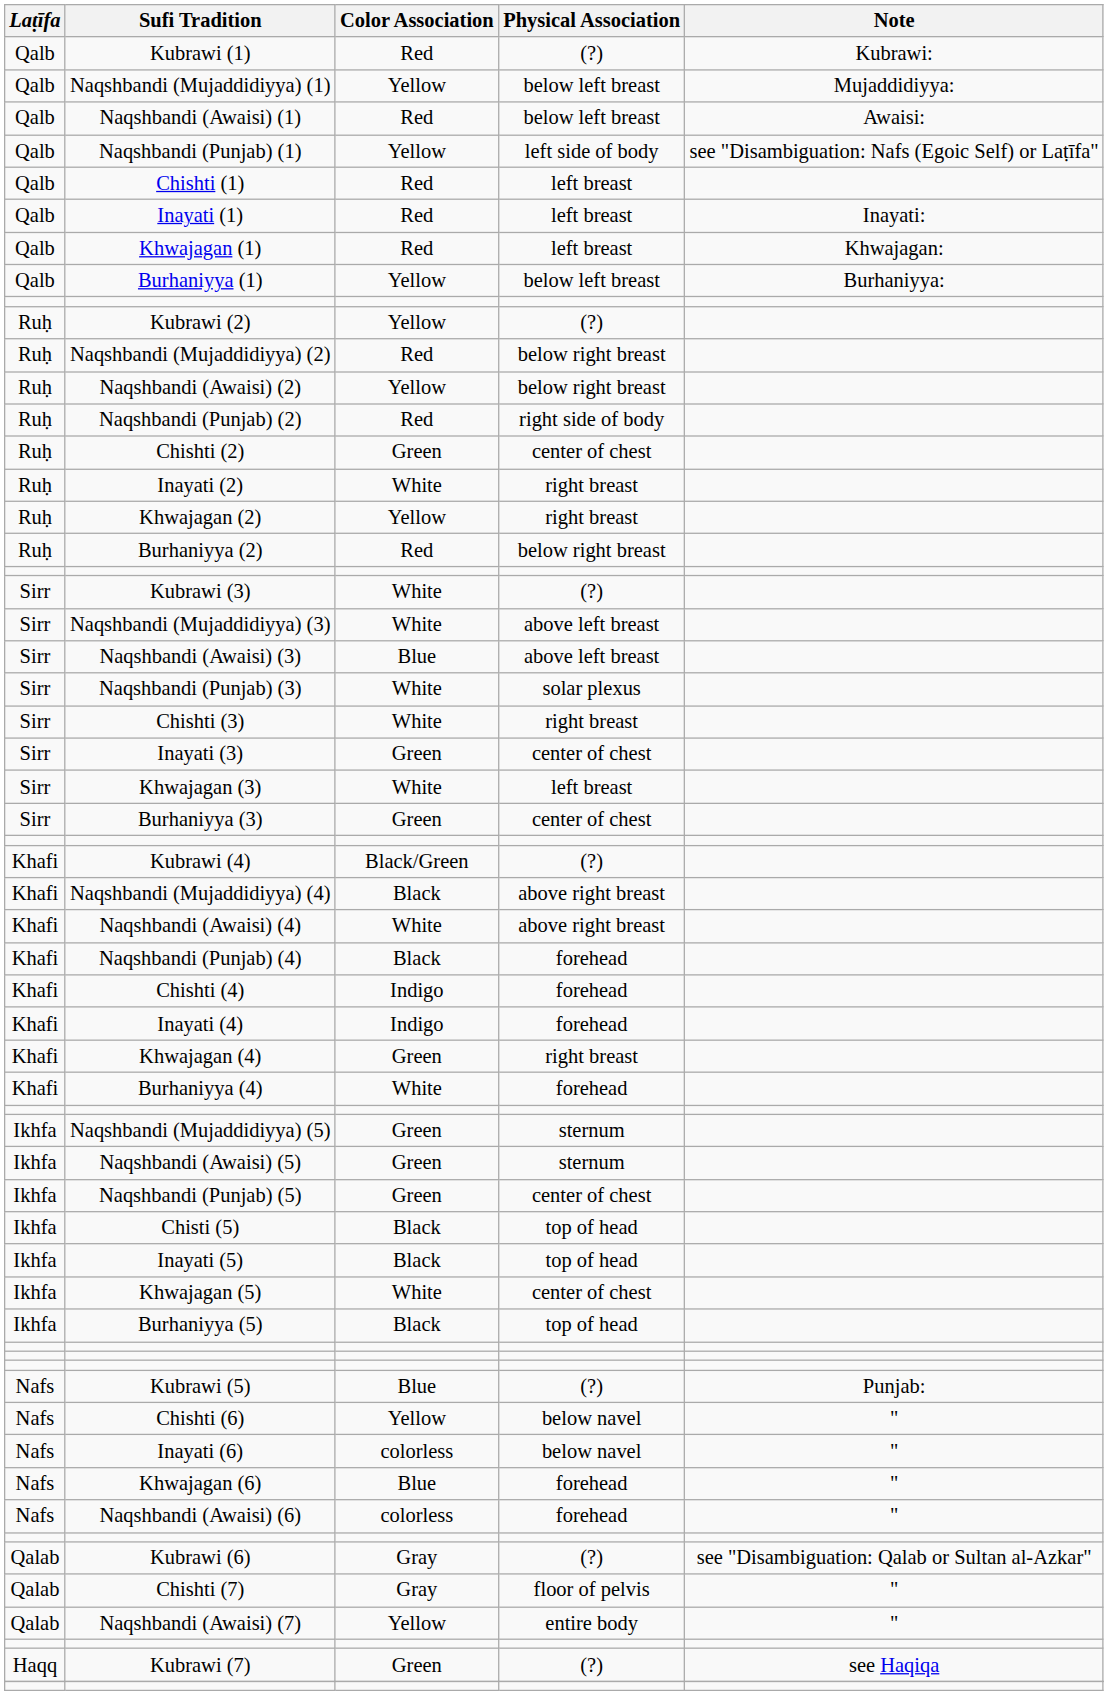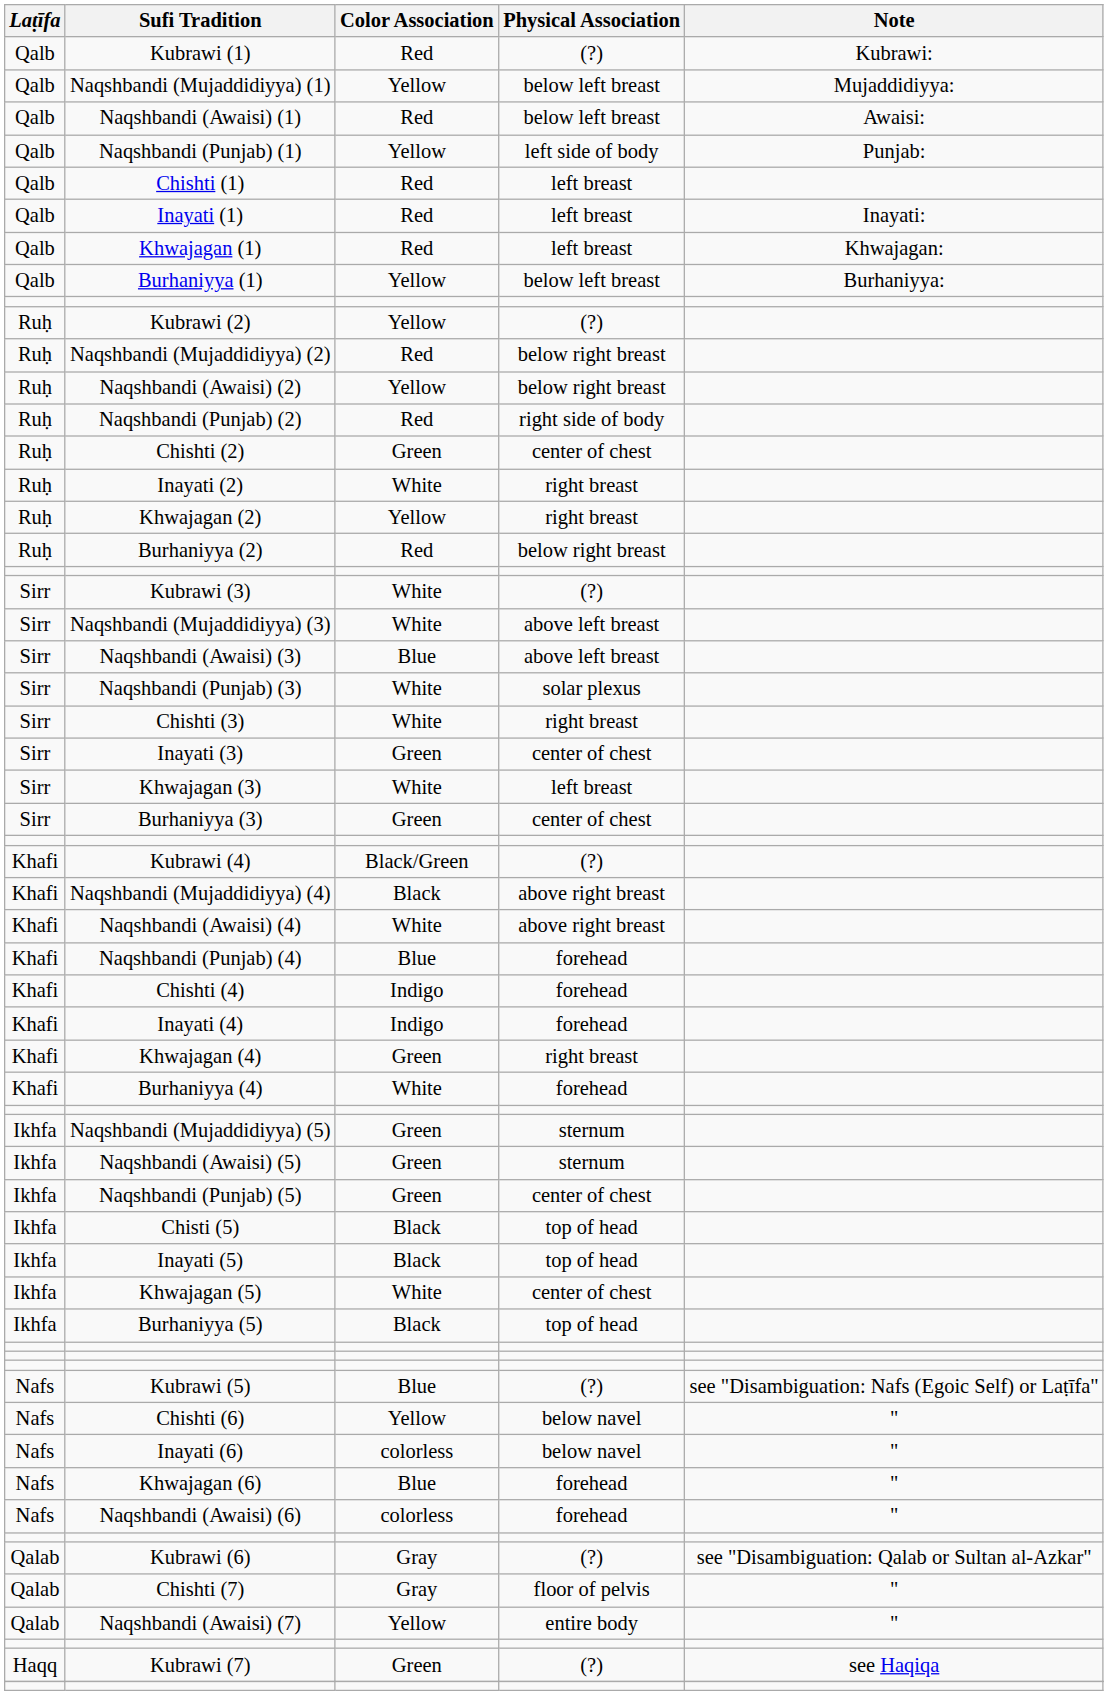Naqshbandi (Punjab) (1) | Note: see "Disambiguation: Nafs (Egoic Self) or Laṭīfa" -> Punjab:
Naqshbandi (Punjab) (4) | Color Association: Black -> Blue
Kubrawi (5) | Note: Punjab: -> see "Disambiguation: Nafs (Egoic Self) or Laṭīfa"
